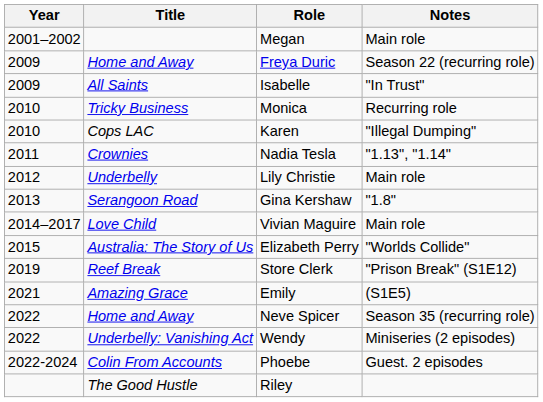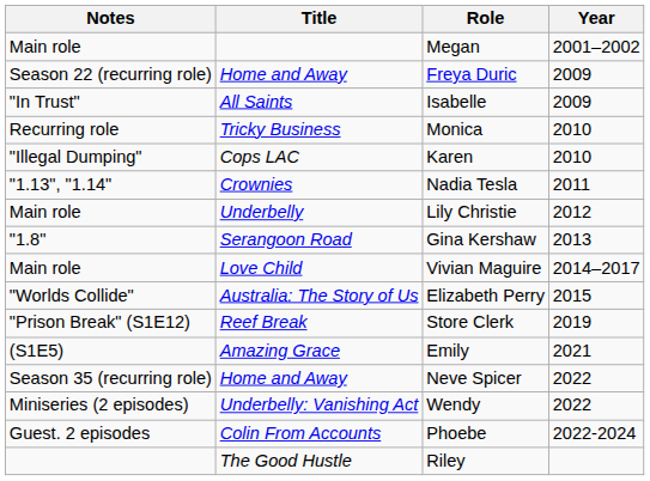columns swapped: Year <-> Notes
